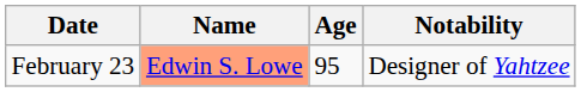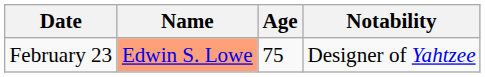February 23 | Age: 95 -> 75
